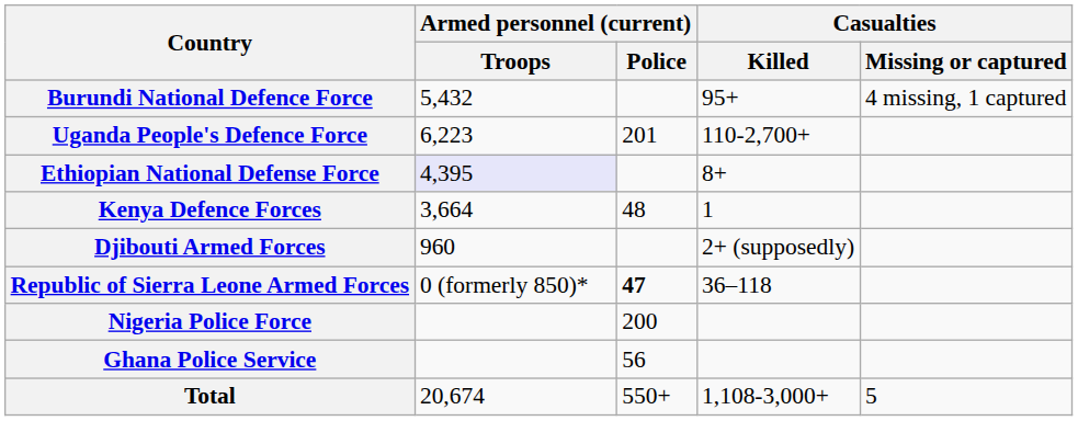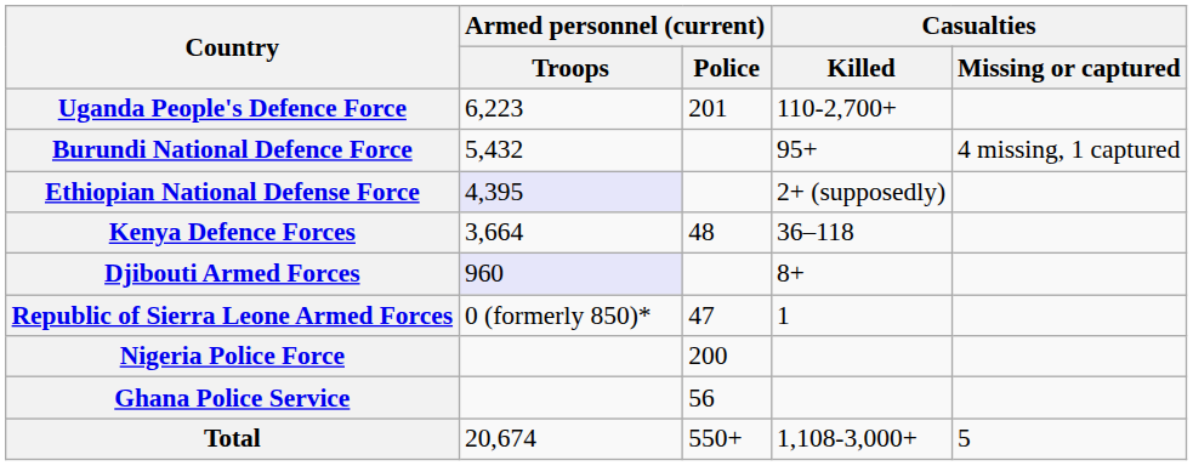rows swapped: Uganda People's Defence Force <-> Burundi National Defence Force
Ethiopian National Defense Force | Casualties / Killed: 8+ -> 2+ (supposedly)
Kenya Defence Forces | Casualties / Killed: 1 -> 36–118
Djibouti Armed Forces | Armed personnel (current) / Troops: no background -> lavender background
Djibouti Armed Forces | Casualties / Killed: 2+ (supposedly) -> 8+
Republic of Sierra Leone Armed Forces | Armed personnel (current) / Police: bold -> normal
Republic of Sierra Leone Armed Forces | Casualties / Killed: 36–118 -> 1
